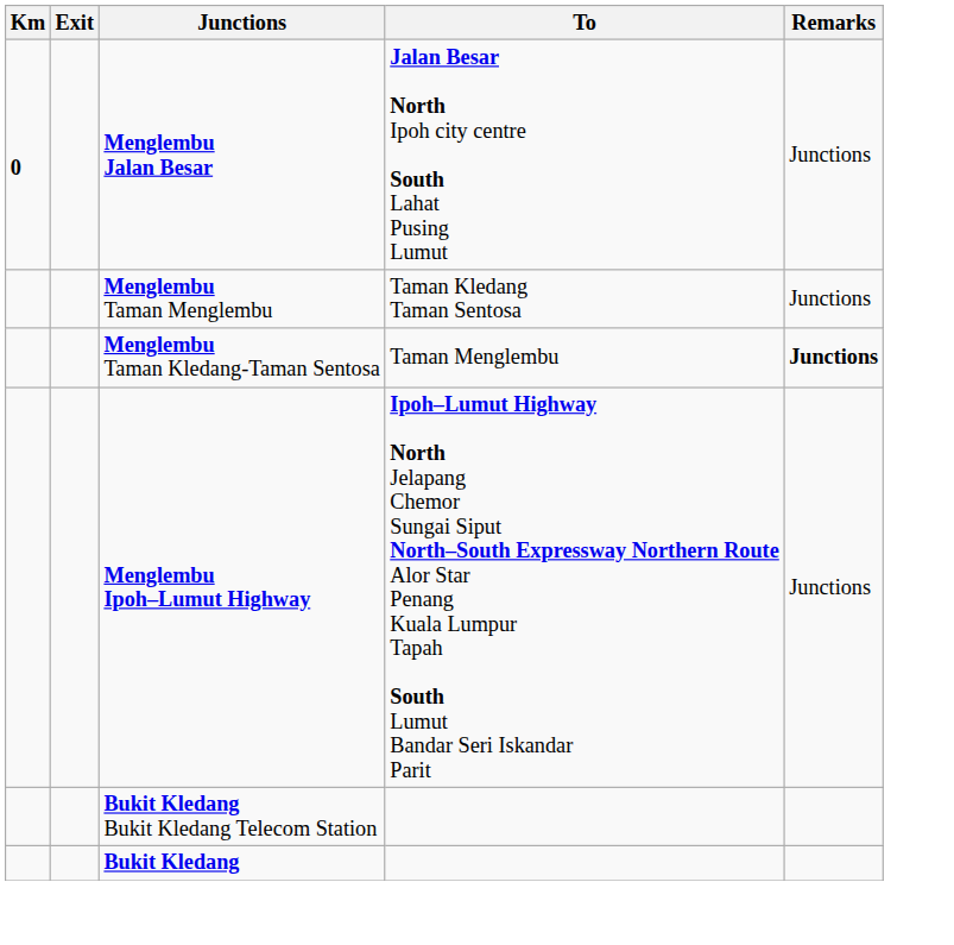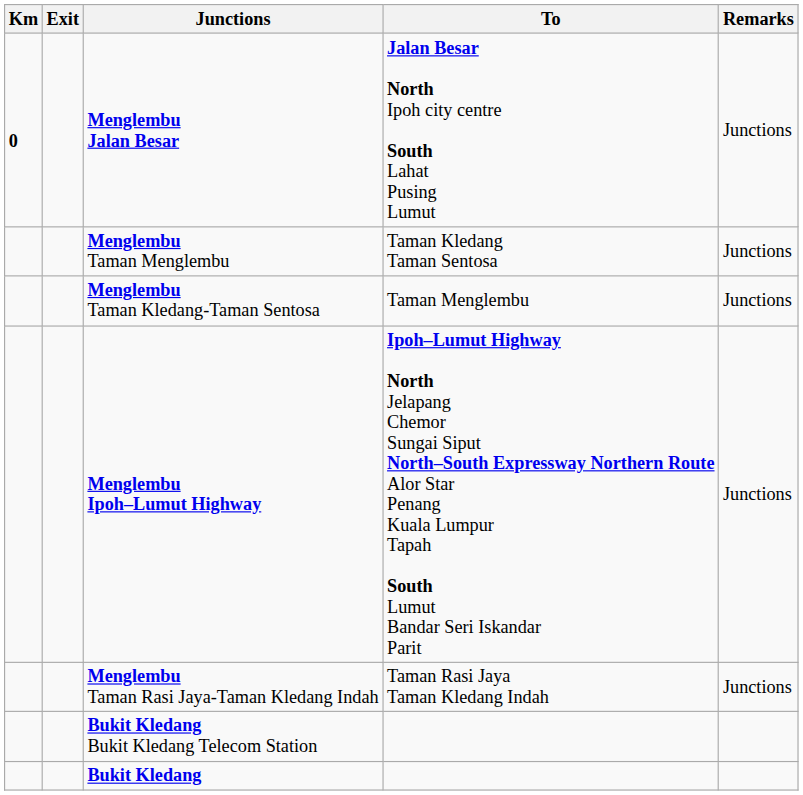Menglembu Taman Kledang-Taman Sentosa | Remarks: bold -> normal
+ row: Menglembu Taman Rasi Jaya-Taman Kledang Indah | Taman Rasi Jaya Taman Kledang Indah | Junctions
